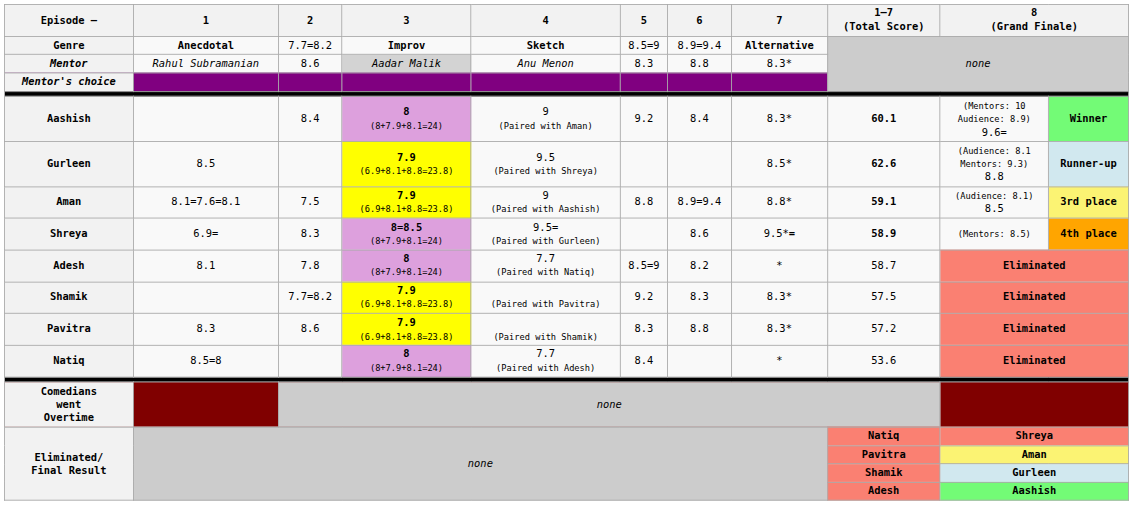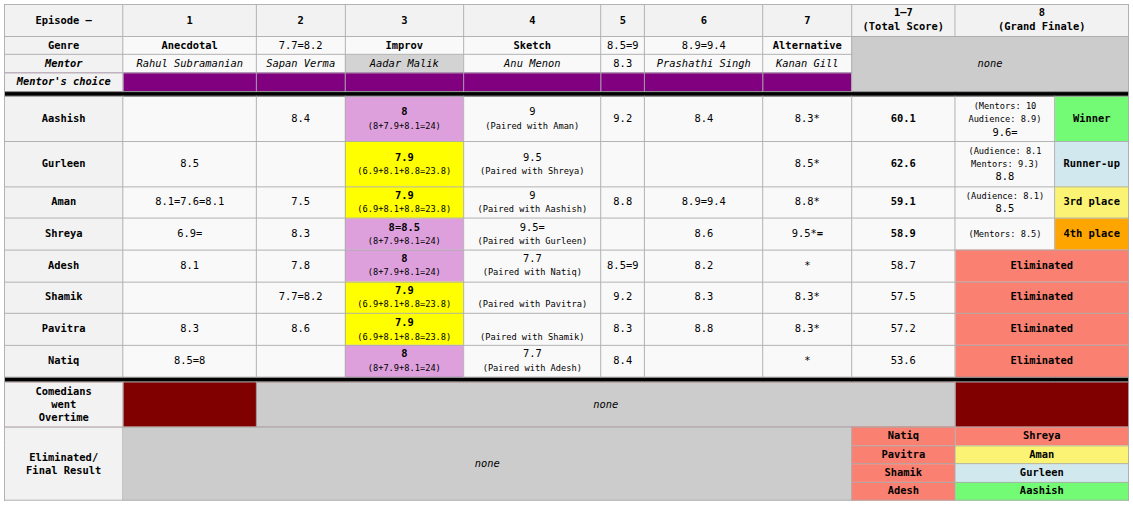Mentor | 2: 8.6 -> Sapan Verma
Mentor | 6: 8.8 -> Prashathi Singh
Mentor | 7: 8.3* -> Kanan Gill
